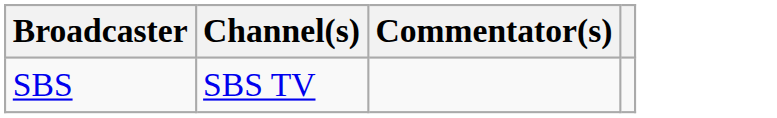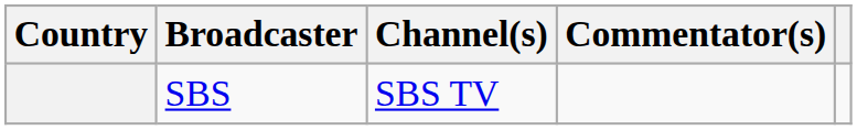+ column: Country
